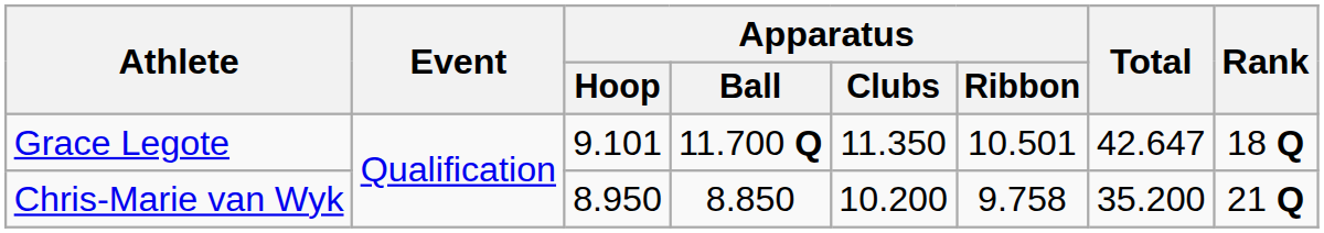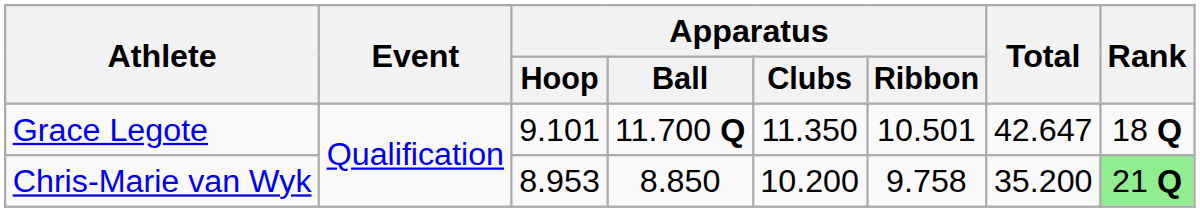Chris-Marie van Wyk | Apparatus / Hoop: 8.950 -> 8.953
Chris-Marie van Wyk | Rank: no background -> lightgreen background
